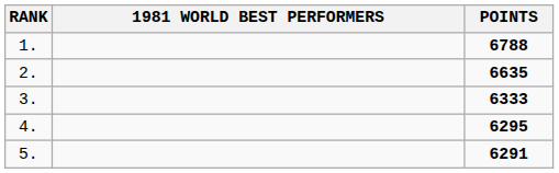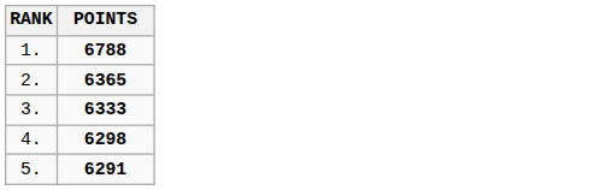- column: 1981 WORLD BEST PERFORMERS
2. | POINTS: 6635 -> 6365
4. | POINTS: 6295 -> 6298
